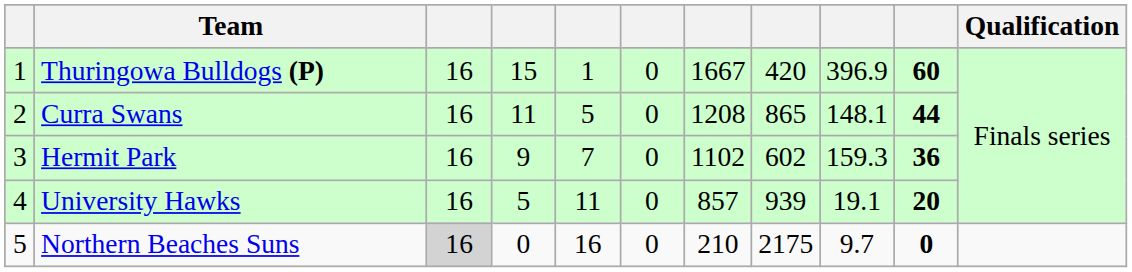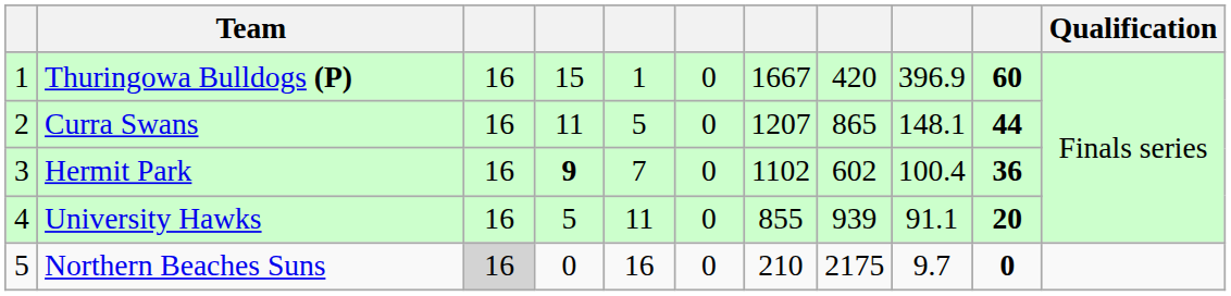Curra Swans | column 7: 1208 -> 1207
Hermit Park | column 4: normal -> bold
Hermit Park | column 9: 159.3 -> 100.4
University Hawks | column 7: 857 -> 855
University Hawks | column 9: 19.1 -> 91.1
